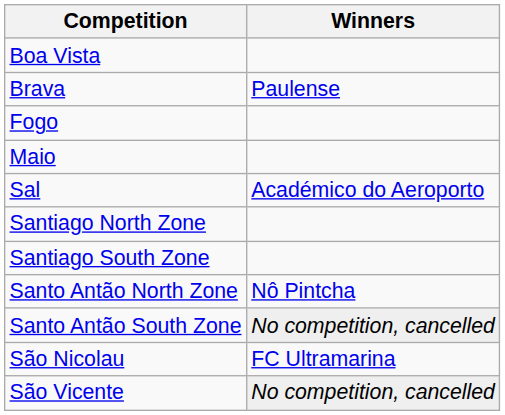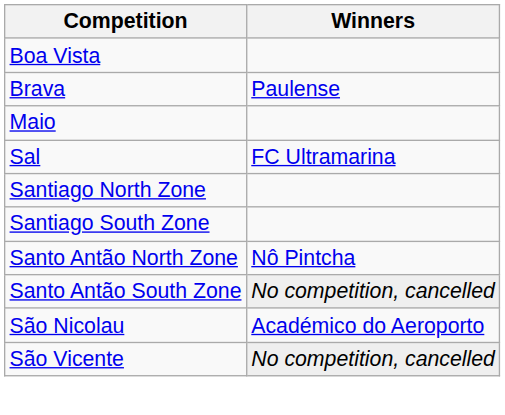- row: Fogo
Sal | Winners: Académico do Aeroporto -> FC Ultramarina
São Nicolau | Winners: FC Ultramarina -> Académico do Aeroporto
